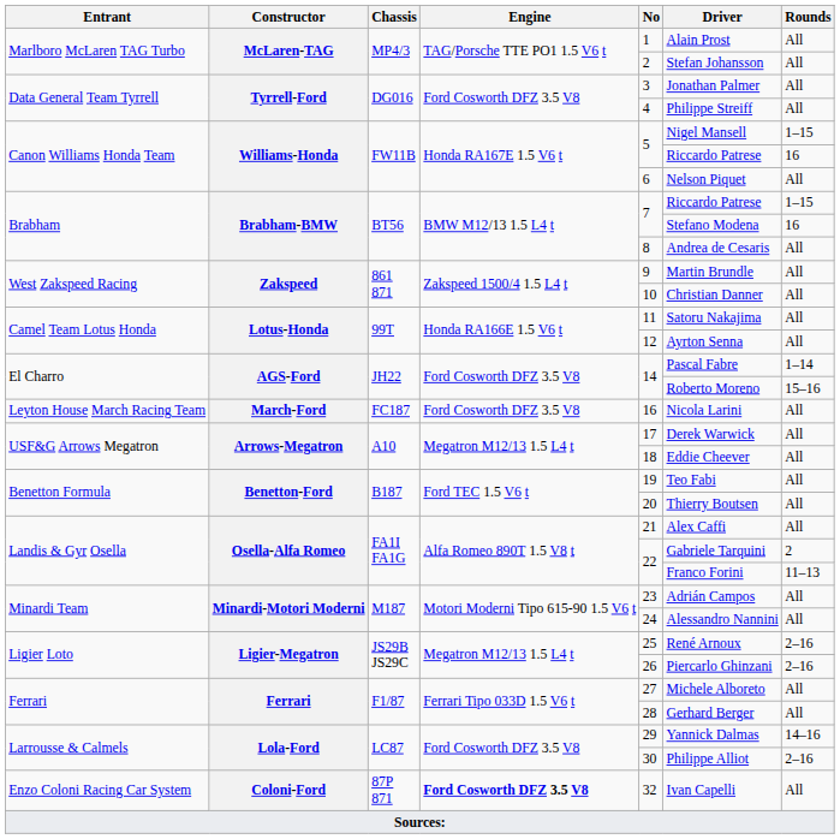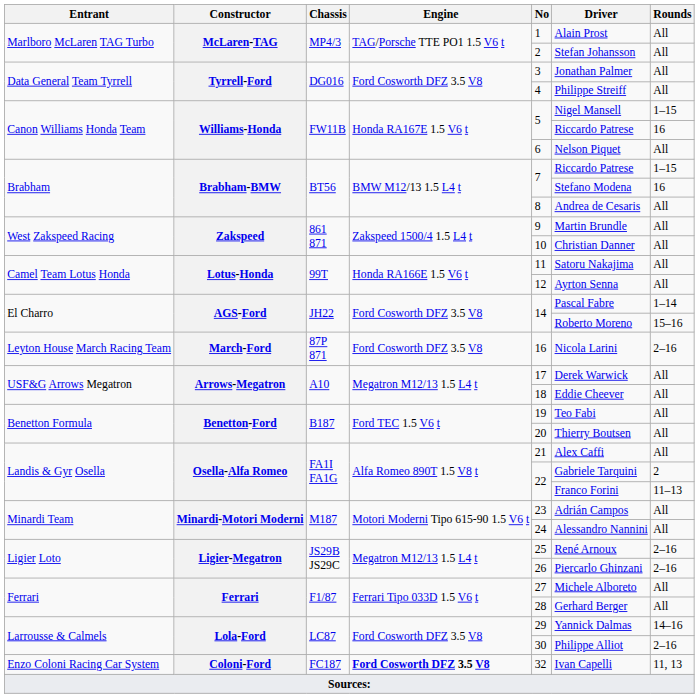Leyton House March Racing Team | Chassis: FC187 -> 87P 871
Leyton House March Racing Team | Rounds: All -> 2–16
Enzo Coloni Racing Car System | Chassis: 87P 871 -> FC187
Enzo Coloni Racing Car System | Rounds: All -> 11, 13
